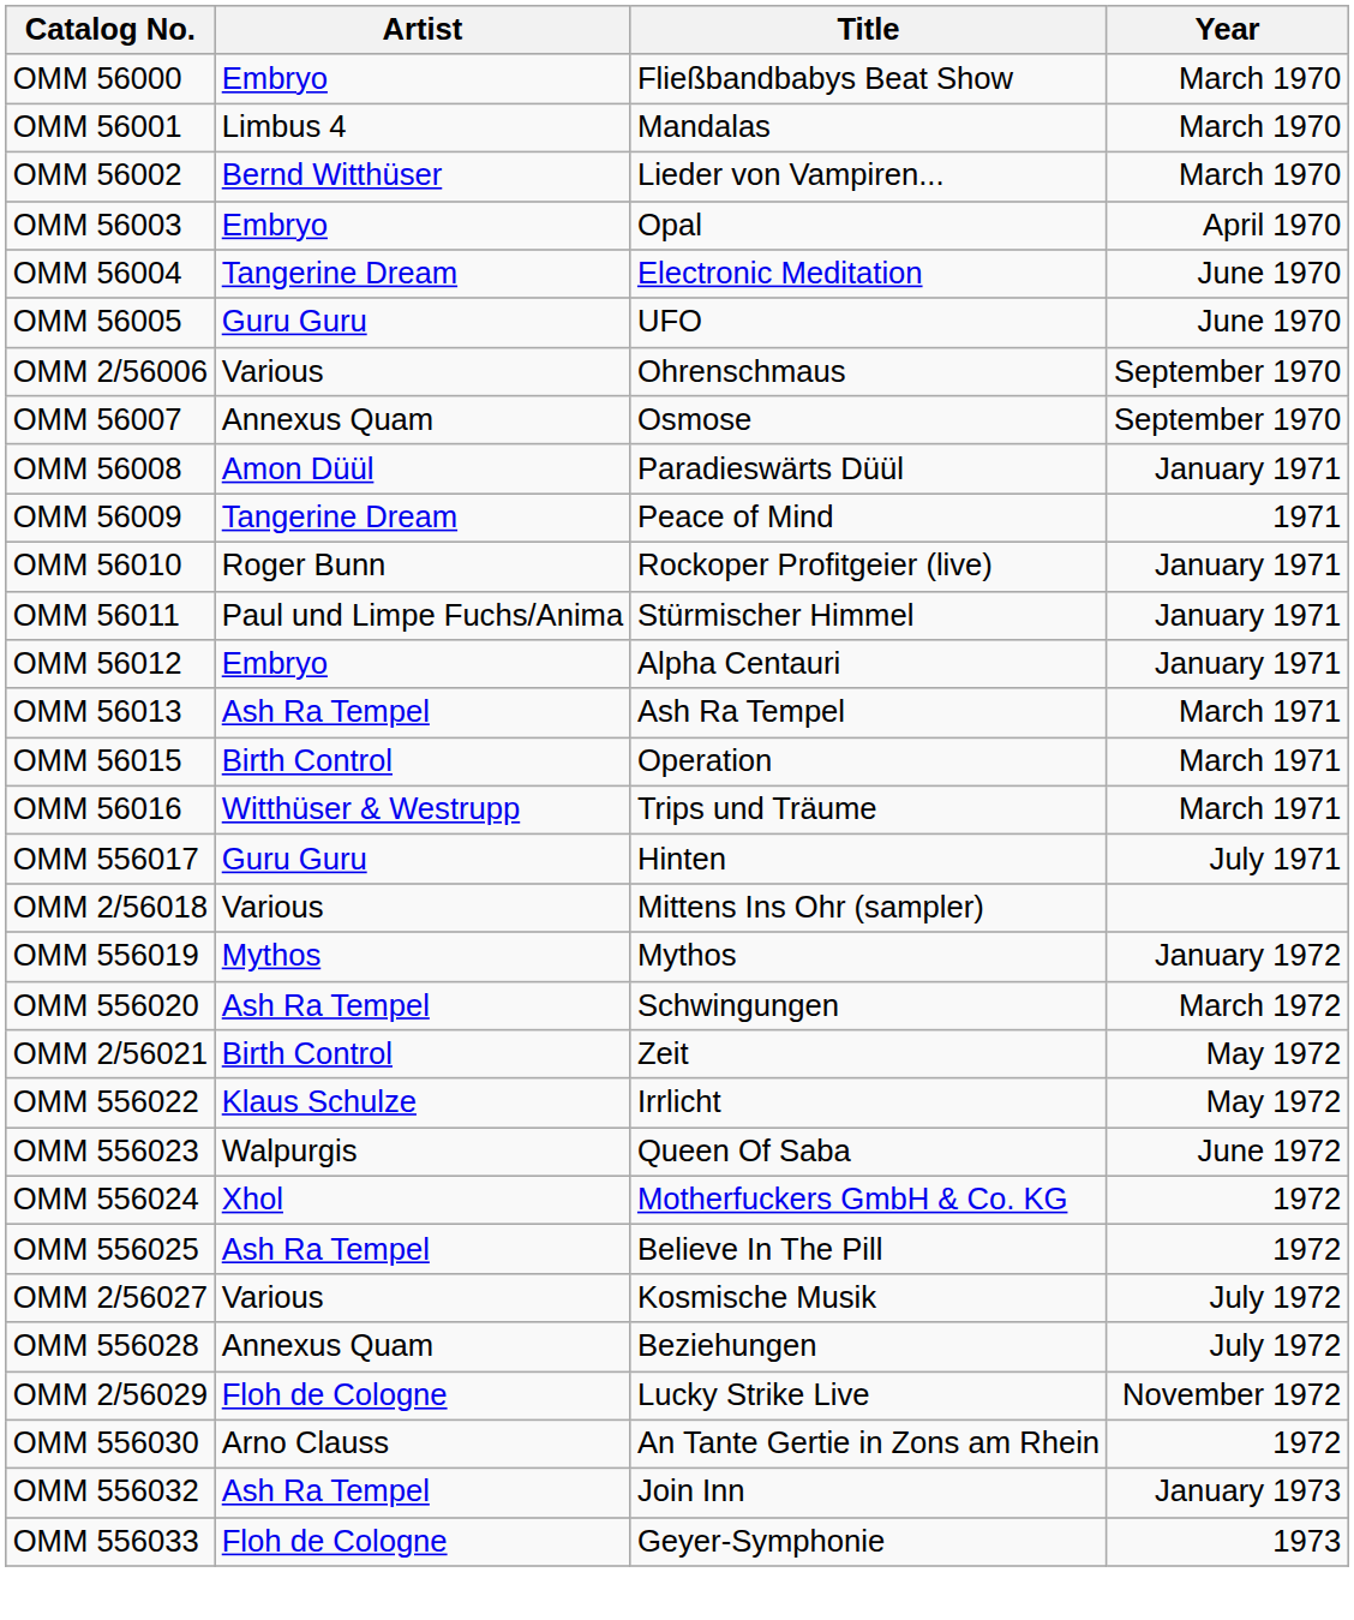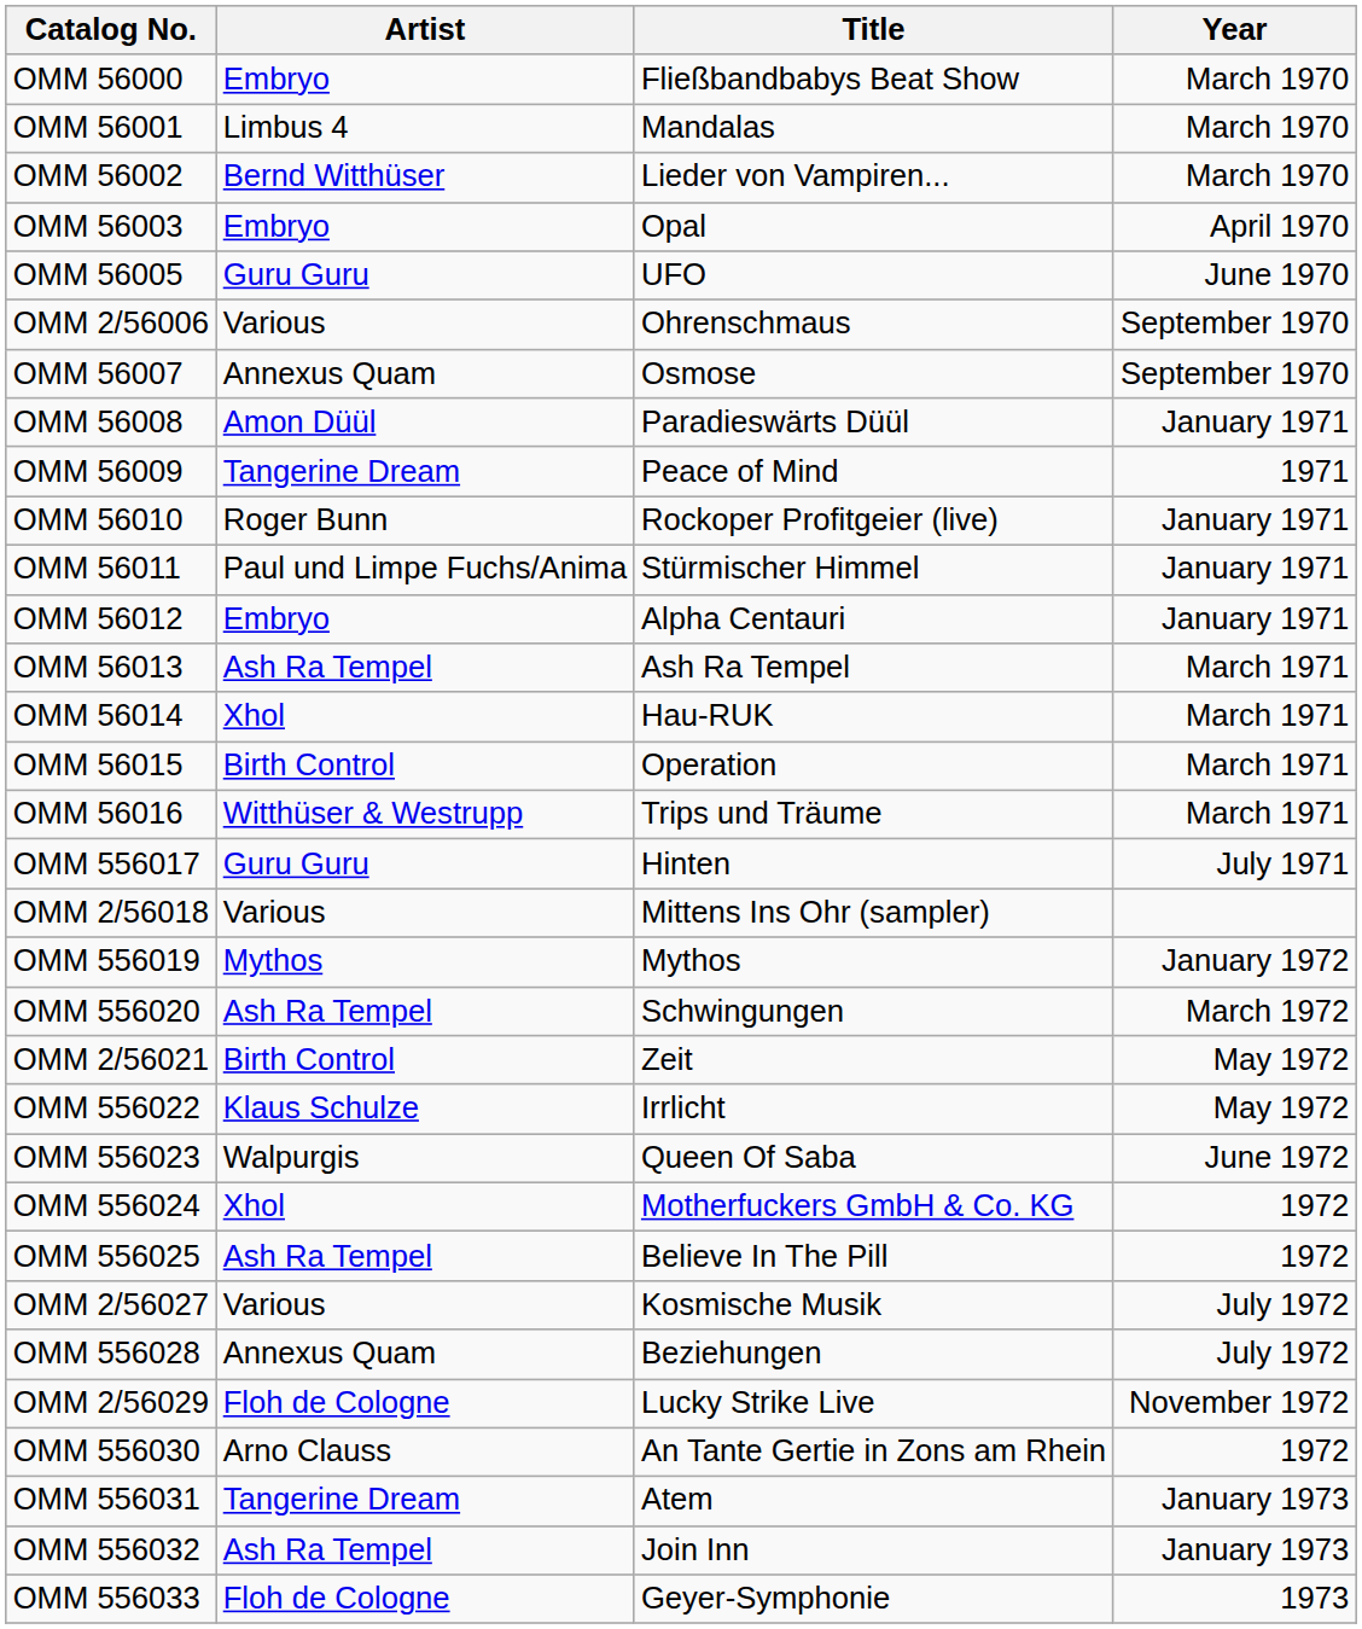- row: OMM 56004 | Tangerine Dream | Electronic Meditation | June 1970
+ row: OMM 56014 | Xhol | Hau-RUK | March 1971
+ row: OMM 556031 | Tangerine Dream | Atem | January 1973
